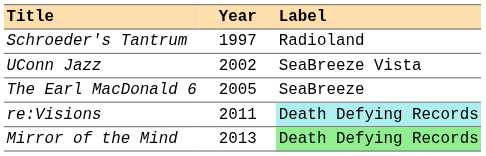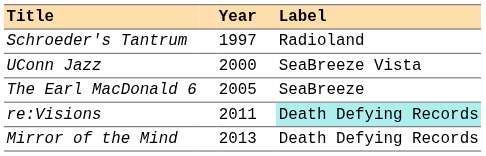UConn Jazz | Year: 2002 -> 2000
Mirror of the Mind | Label: lightgreen background -> no background
